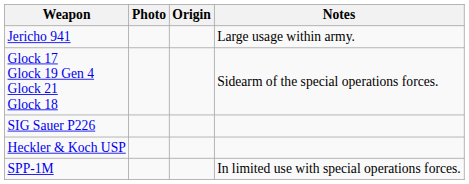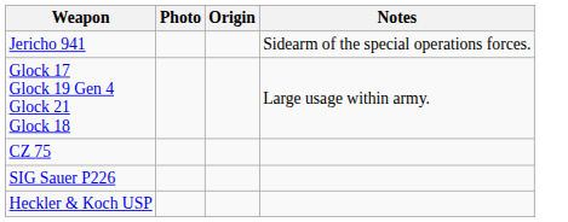Jericho 941 | Notes: Large usage within army. -> Sidearm of the special operations forces.
Glock 17 Glock 19 Gen 4 Glock 21 Glock 18 | Notes: Sidearm of the special operations forces. -> Large usage within army.
+ row: CZ 75
- row: SPP-1M | In limited use with special operations forces.
